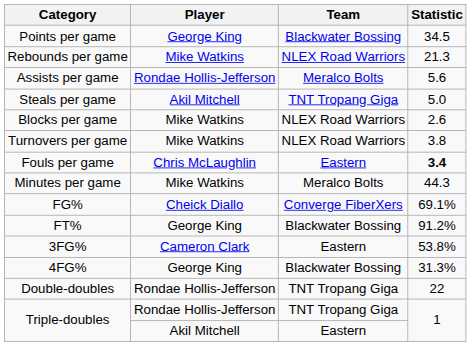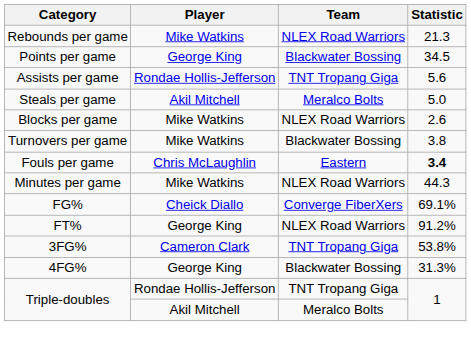rows swapped: Points per game <-> Rebounds per game
Assists per game | Team: Meralco Bolts -> TNT Tropang Giga
Steals per game | Team: TNT Tropang Giga -> Meralco Bolts
Turnovers per game | Team: NLEX Road Warriors -> Blackwater Bossing
Minutes per game | Team: Meralco Bolts -> NLEX Road Warriors
FT% | Team: Blackwater Bossing -> NLEX Road Warriors
3FG% | Team: Eastern -> TNT Tropang Giga
- row: Double-doubles | Rondae Hollis-Jefferson | TNT Tropang Giga | 22
Triple-doubles / Akil Mitchell | Team: Eastern -> Meralco Bolts
